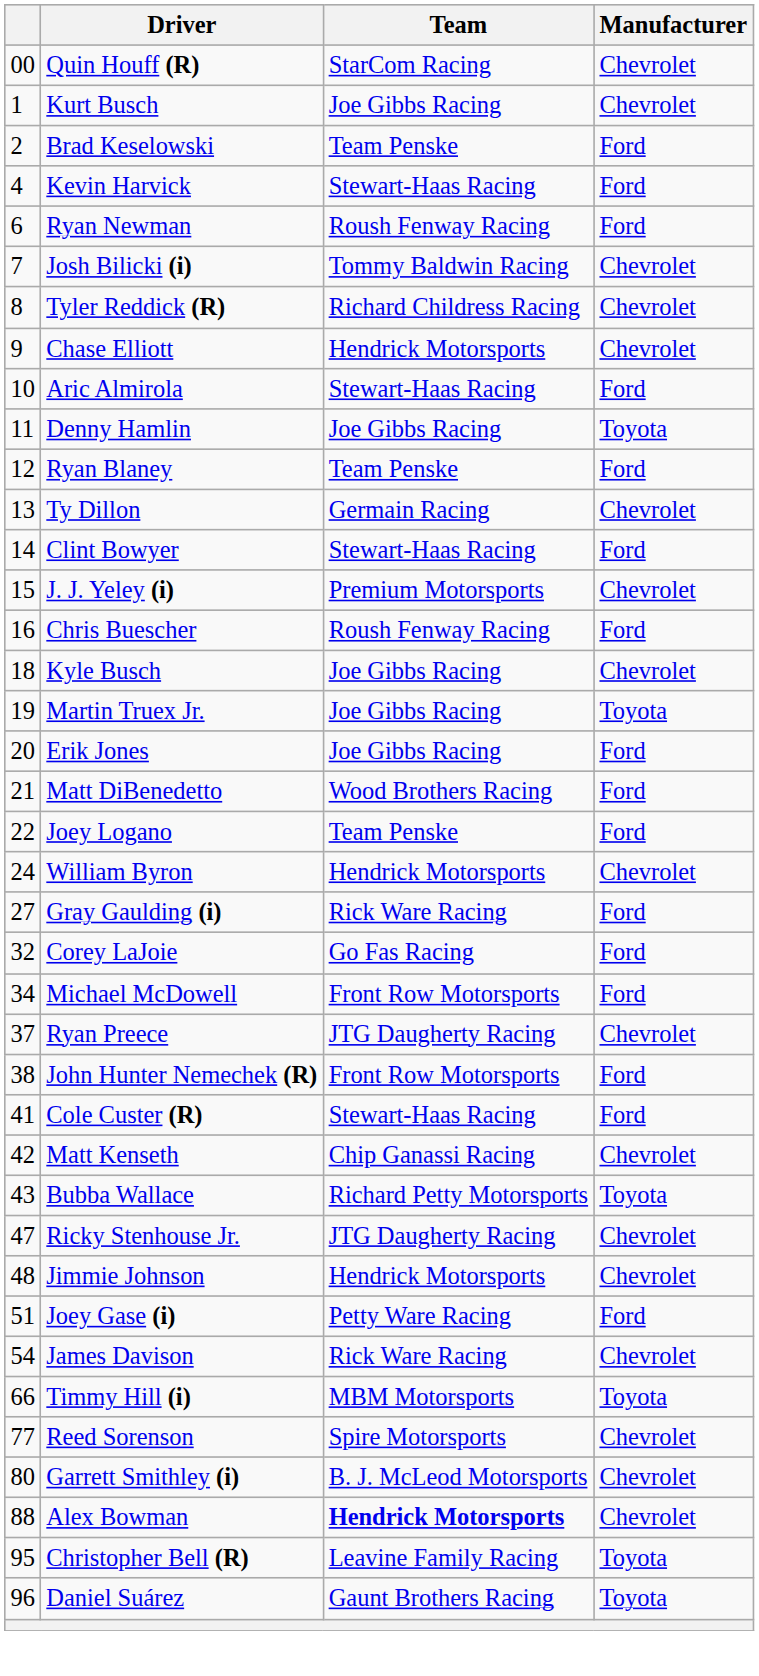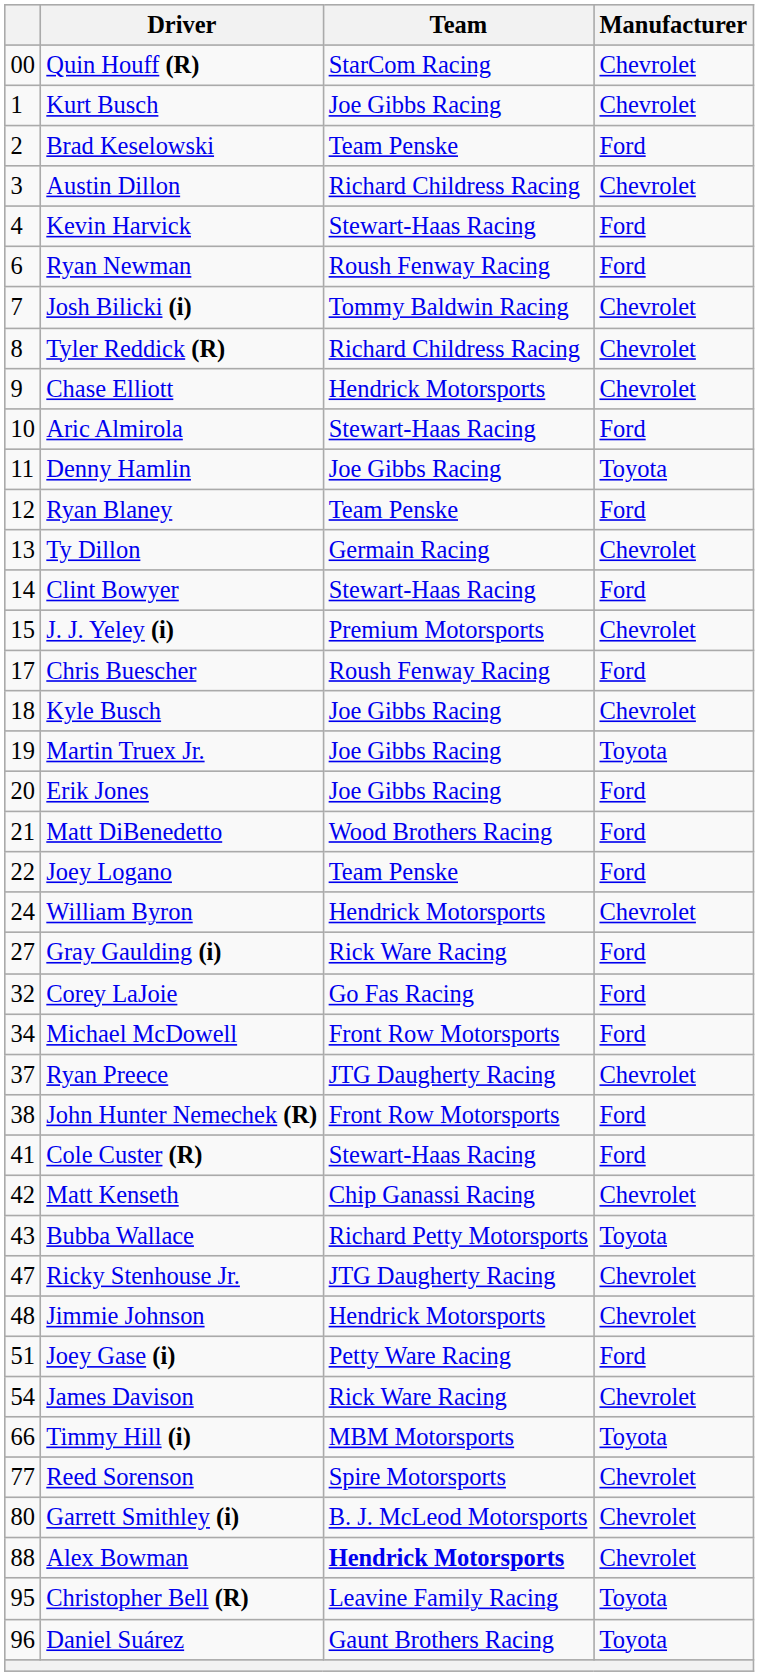+ row: 3 | Austin Dillon | Richard Childress Racing | Chevrolet
Chris Buescher | column 1: 16 -> 17
